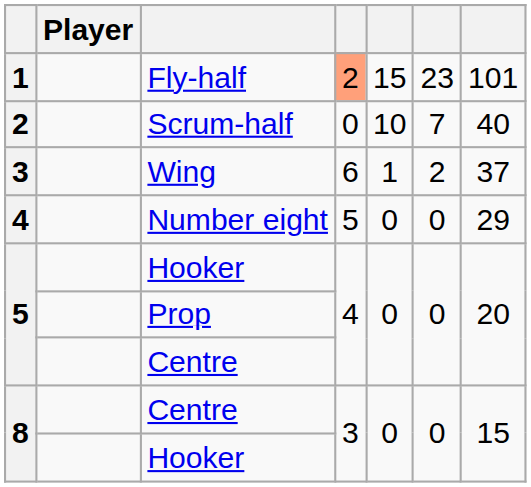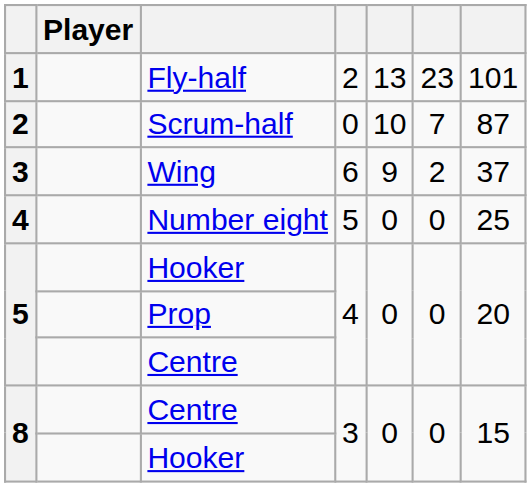Fly-half | column 4: lightsalmon background -> no background
Fly-half | column 5: 15 -> 13
Scrum-half | column 7: 40 -> 87
Wing | column 5: 1 -> 9
Number eight | column 7: 29 -> 25
